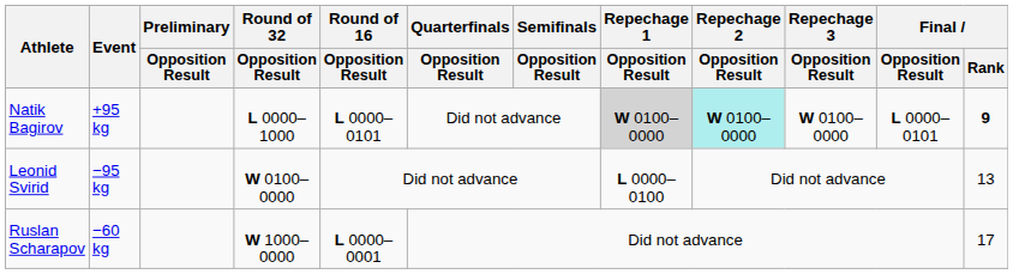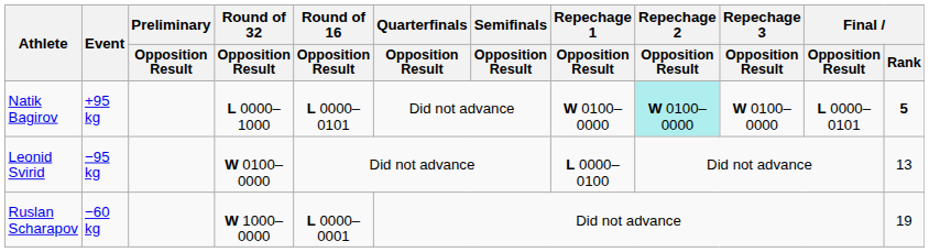Natik Bagirov | Repechage 1 / Opposition Result: lightgrey background -> no background
Natik Bagirov | Final / Rank: 9 -> 5
Ruslan Scharapov | Final / Rank: 17 -> 19
